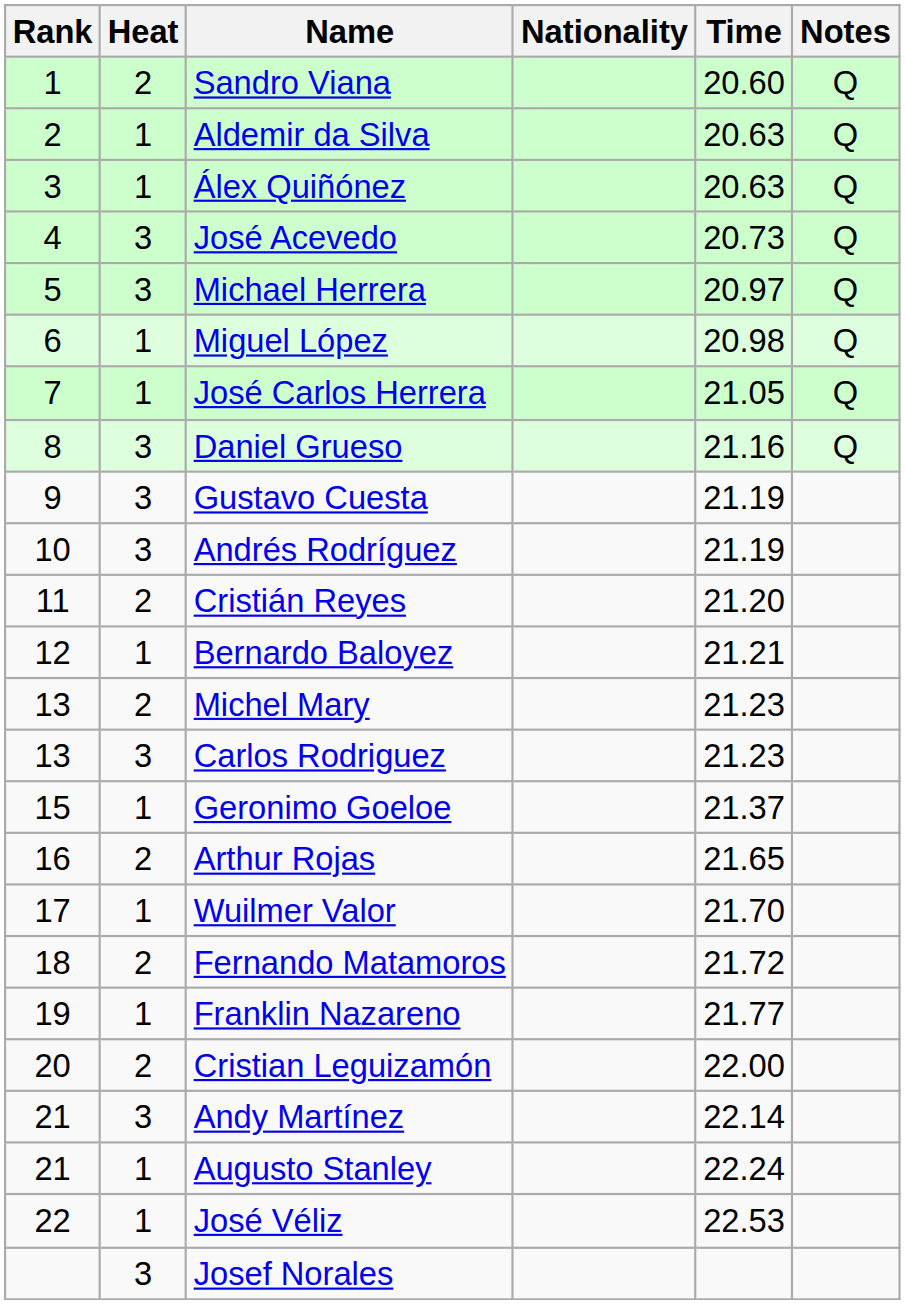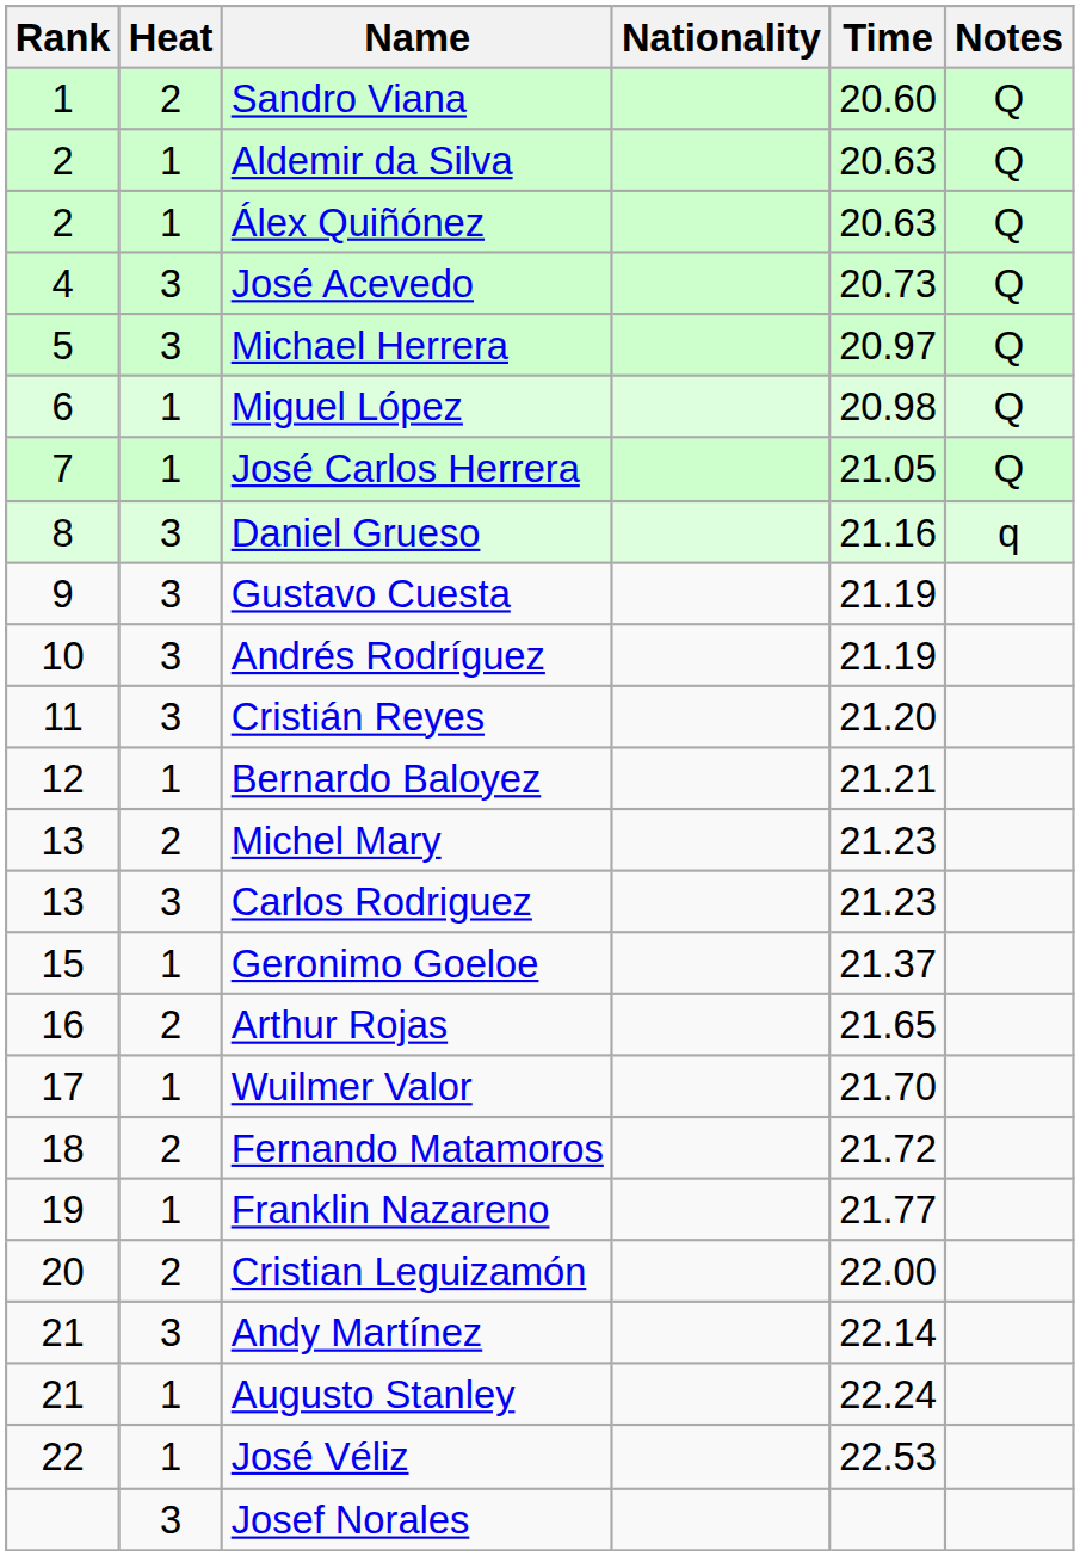Álex Quiñónez | Rank: 3 -> 2
Daniel Grueso | Notes: Q -> q
Cristián Reyes | Heat: 2 -> 3
